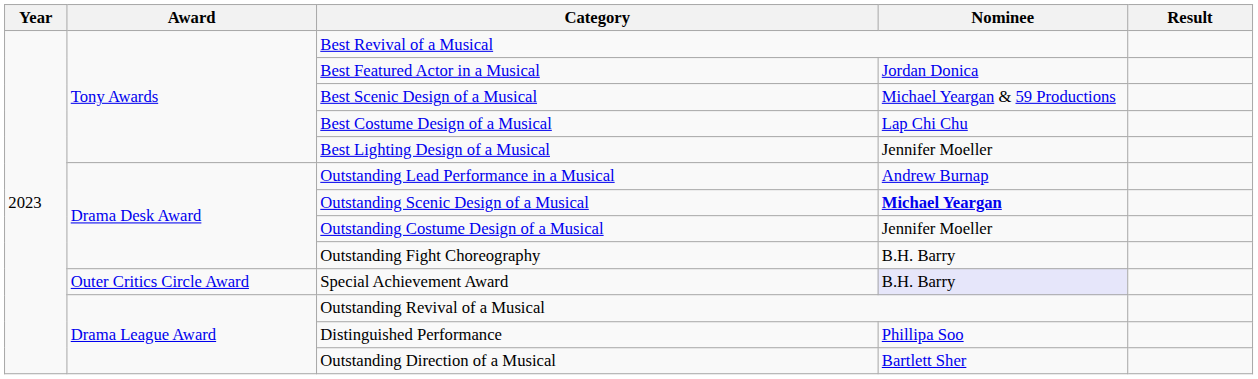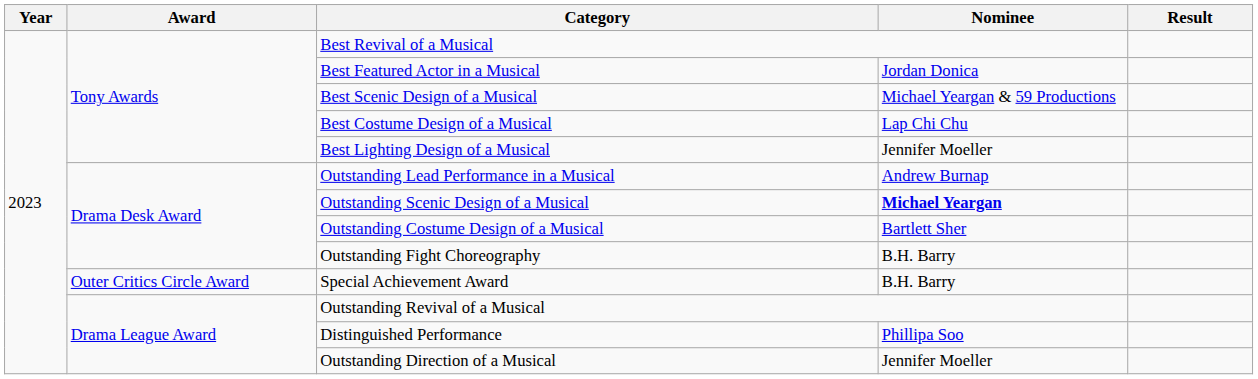Outstanding Costume Design of a Musical | Nominee: Jennifer Moeller -> Bartlett Sher
Special Achievement Award | Nominee: lavender background -> no background
Outstanding Direction of a Musical | Nominee: Bartlett Sher -> Jennifer Moeller
